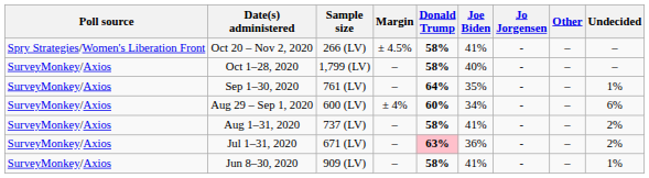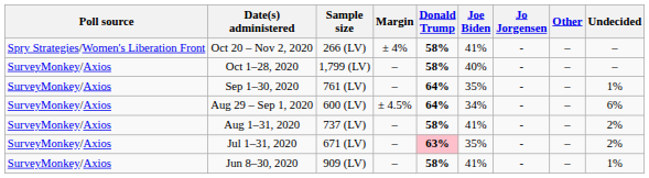Oct 20 – Nov 2, 2020 | Margin: ± 4.5% -> ± 4%
Aug 29 – Sep 1, 2020 | Margin: ± 4% -> ± 4.5%
Aug 29 – Sep 1, 2020 | Donald Trump: 60% -> 64%
Jul 1–31, 2020 | Joe Biden: 36% -> 35%
